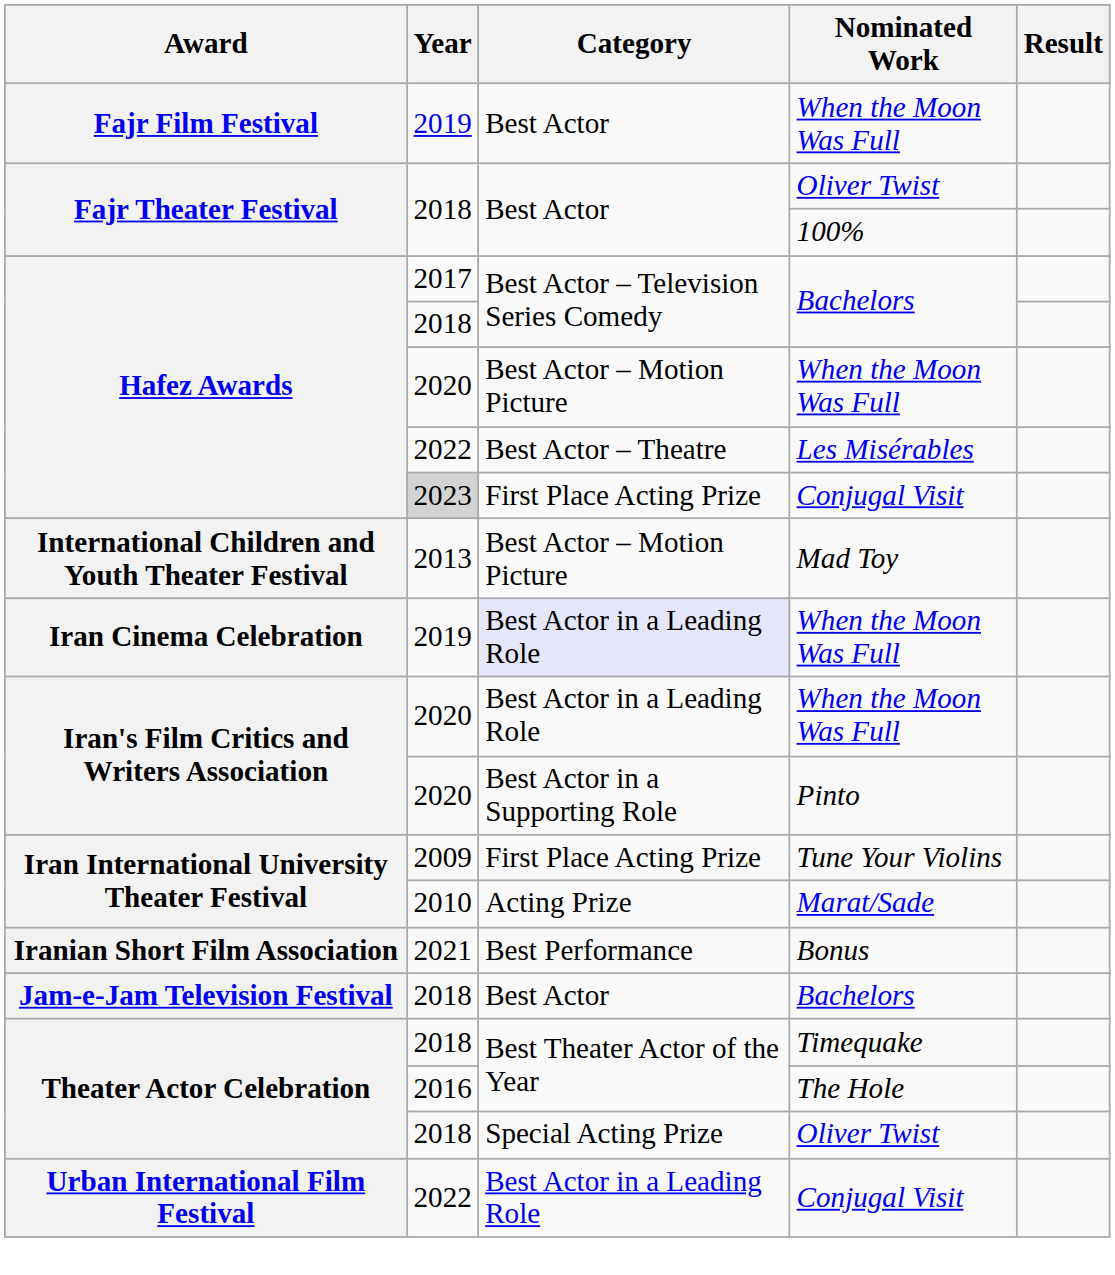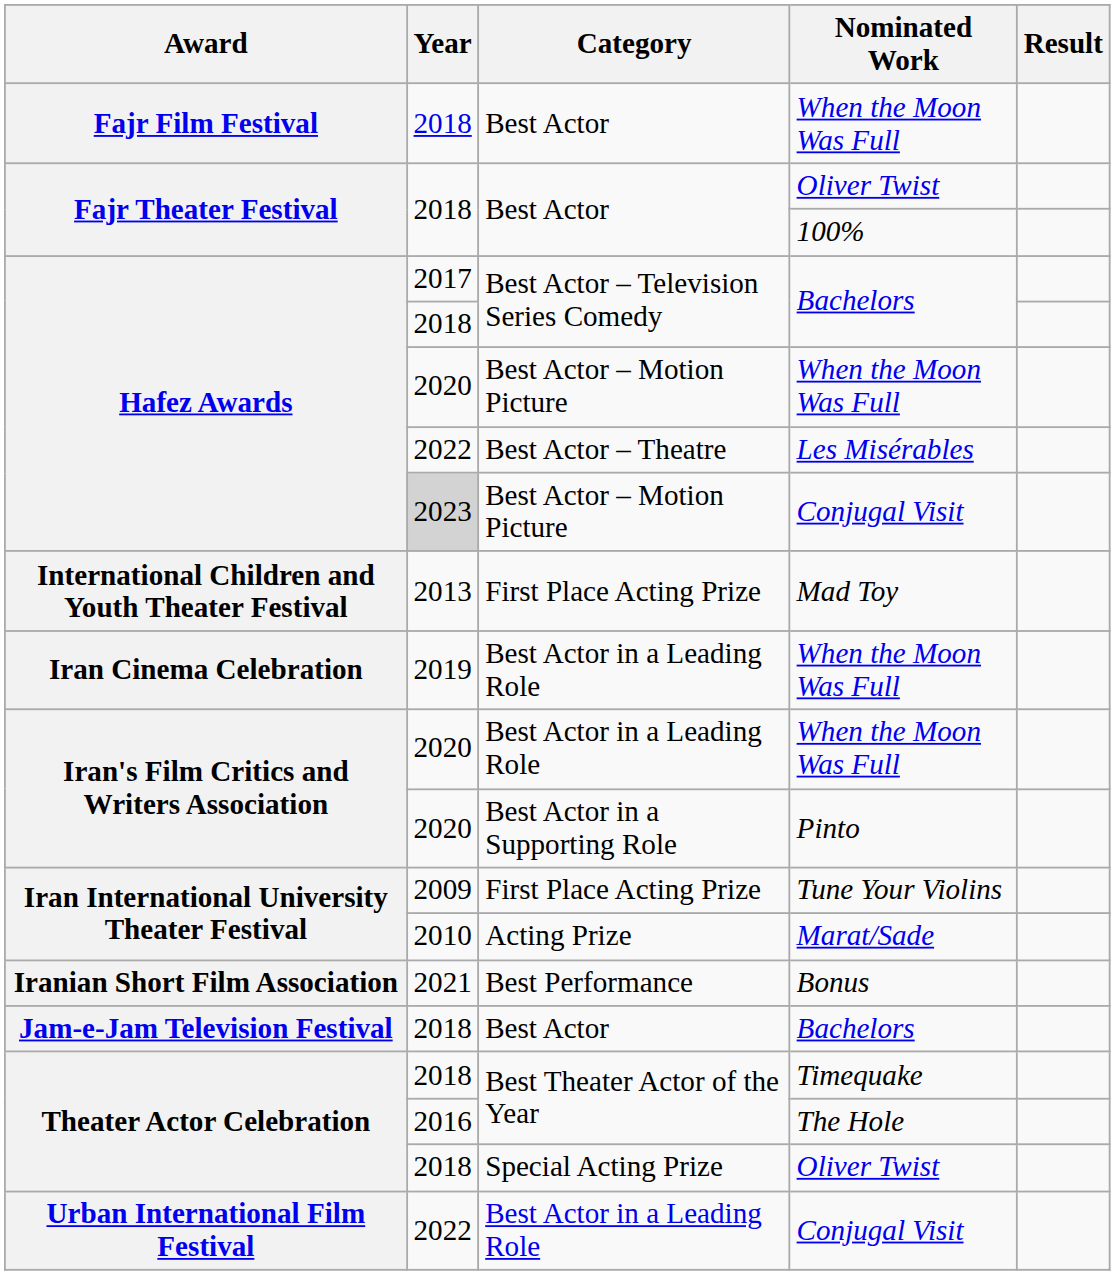Fajr Film Festival / When the Moon Was Full | Year: 2019 -> 2018
Hafez Awards / Conjugal Visit | Category: First Place Acting Prize -> Best Actor – Motion Picture
Mad Toy | Category: Best Actor – Motion Picture -> First Place Acting Prize
Iran Cinema Celebration / When the Moon Was Full | Category: lavender background -> no background
